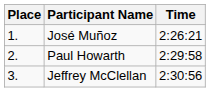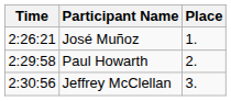columns swapped: Place <-> Time
